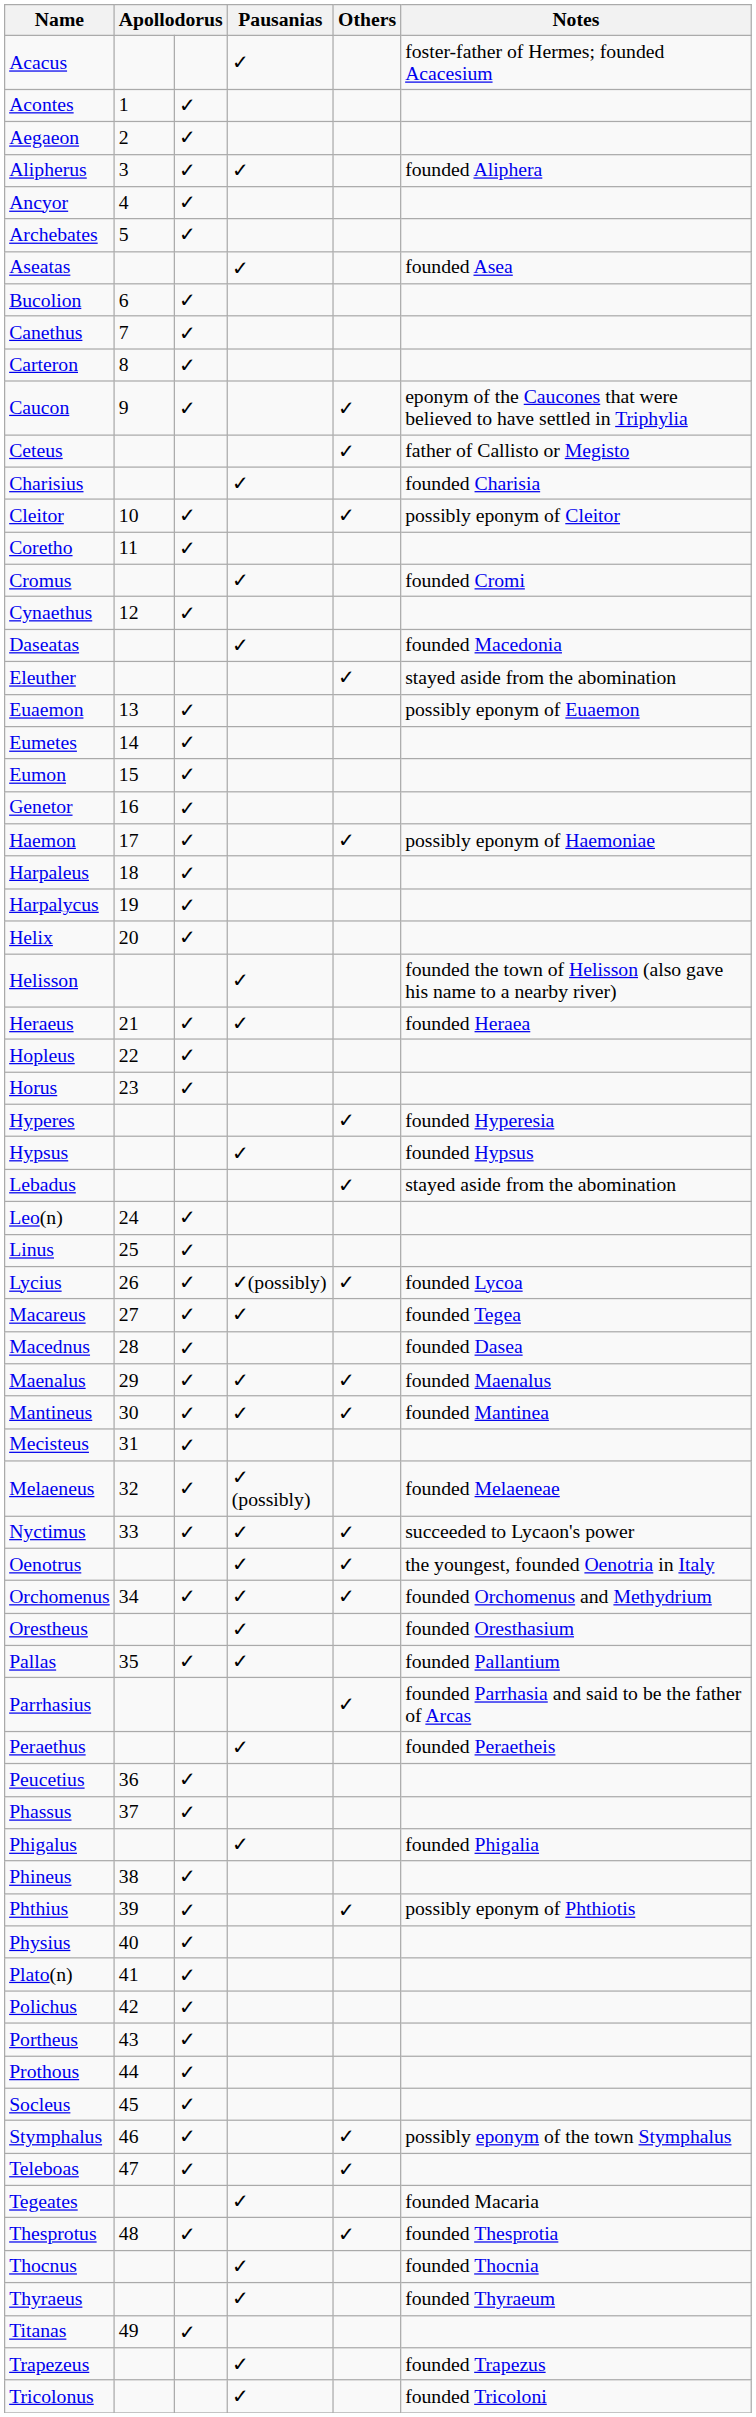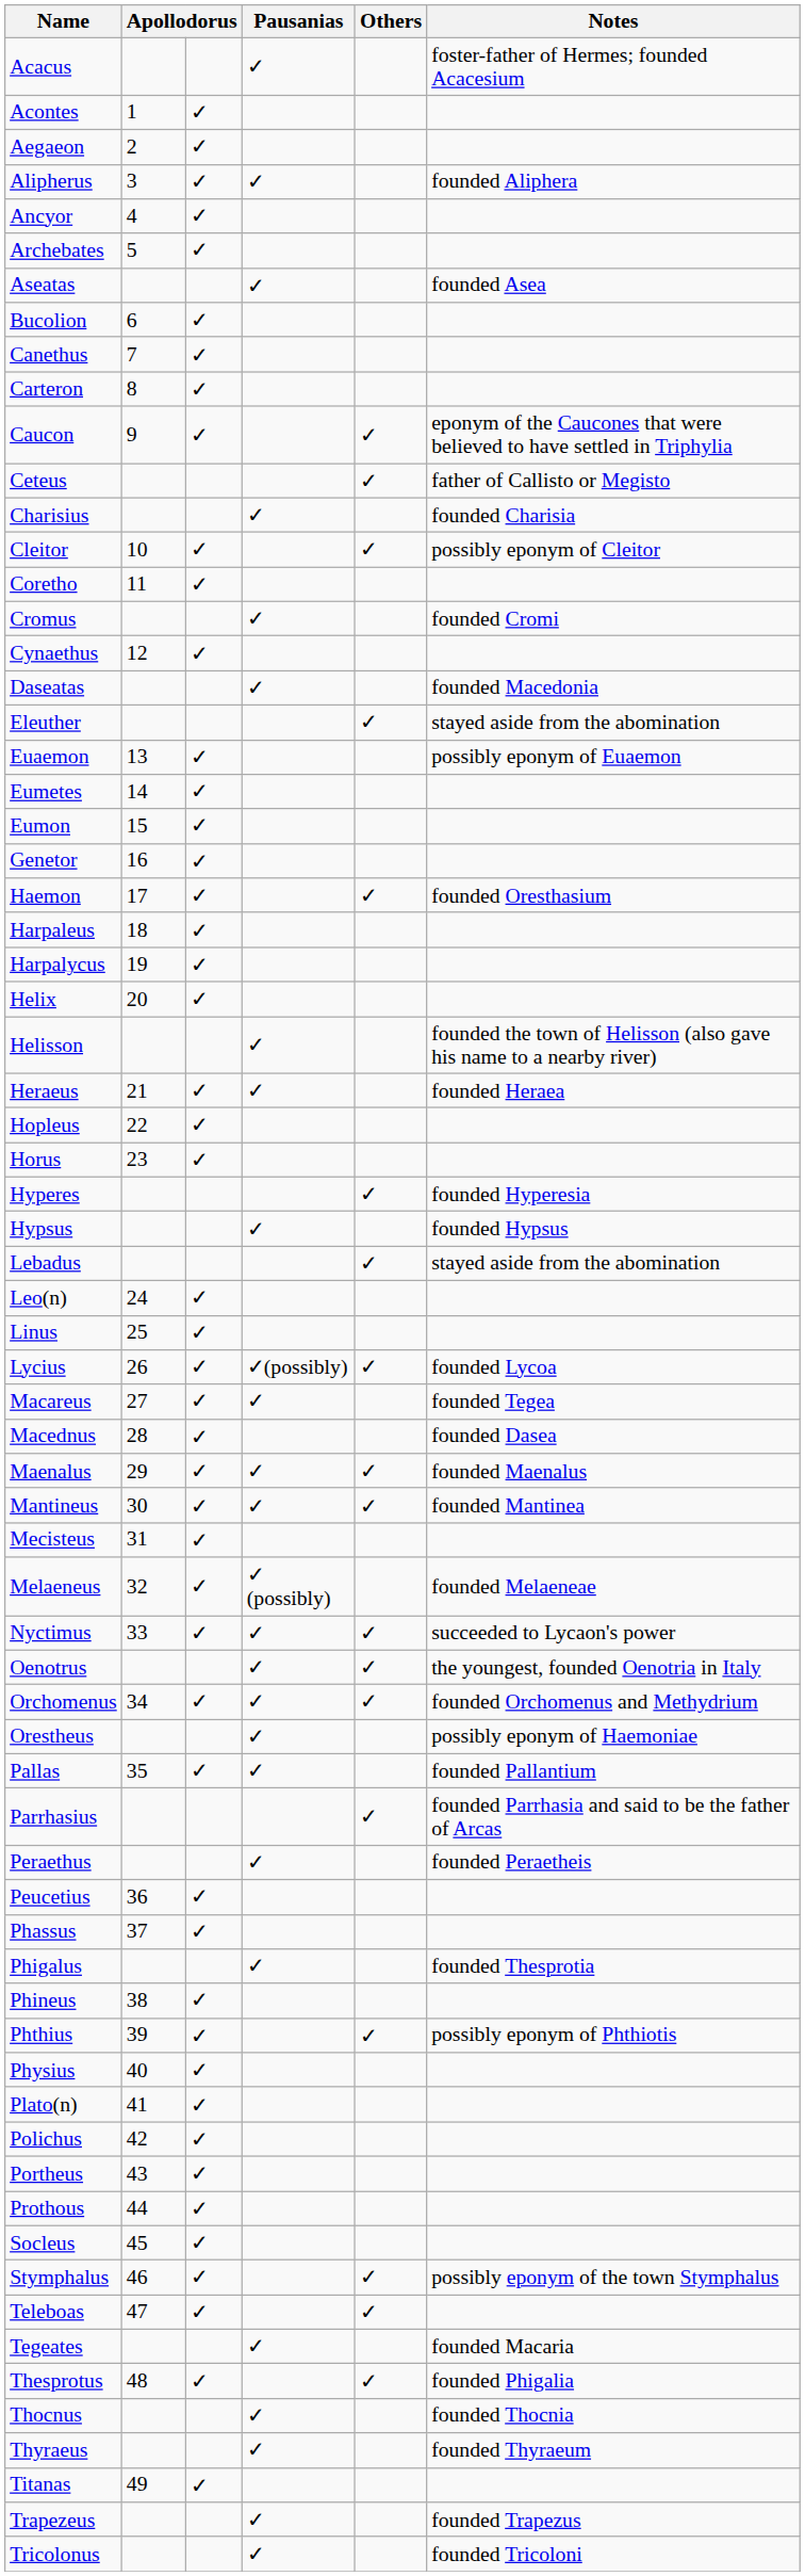Haemon | Notes: possibly eponym of Haemoniae -> founded Oresthasium
Orestheus | Notes: founded Oresthasium -> possibly eponym of Haemoniae
Phigalus | Notes: founded Phigalia -> founded Thesprotia
Thesprotus | Notes: founded Thesprotia -> founded Phigalia
